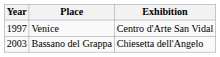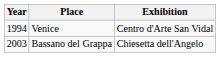Venice | Year: 1997 -> 1994
